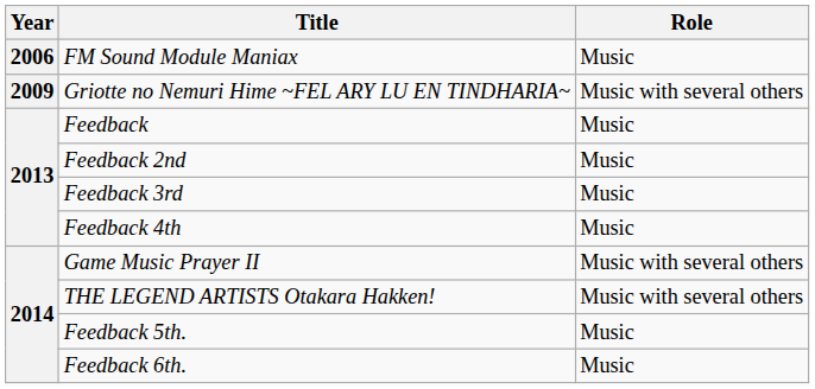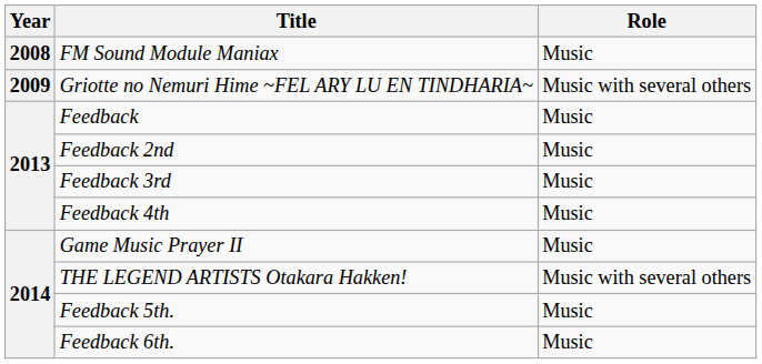FM Sound Module Maniax | Year: 2006 -> 2008
Game Music Prayer II | Role: Music with several others -> Music
